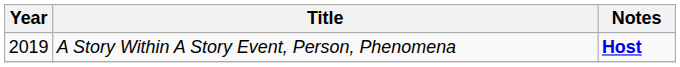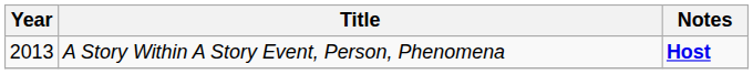A Story Within A Story Event, Person, Phenomena | Year: 2019 -> 2013
